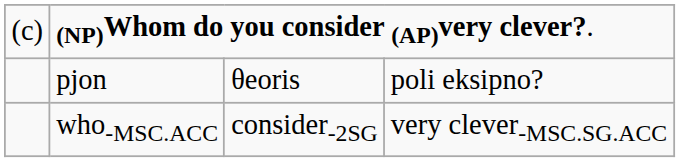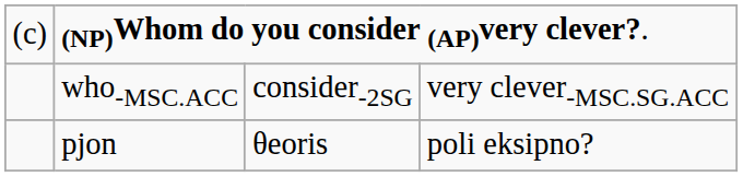rows swapped: pjon <-> who-MSC.ACC
